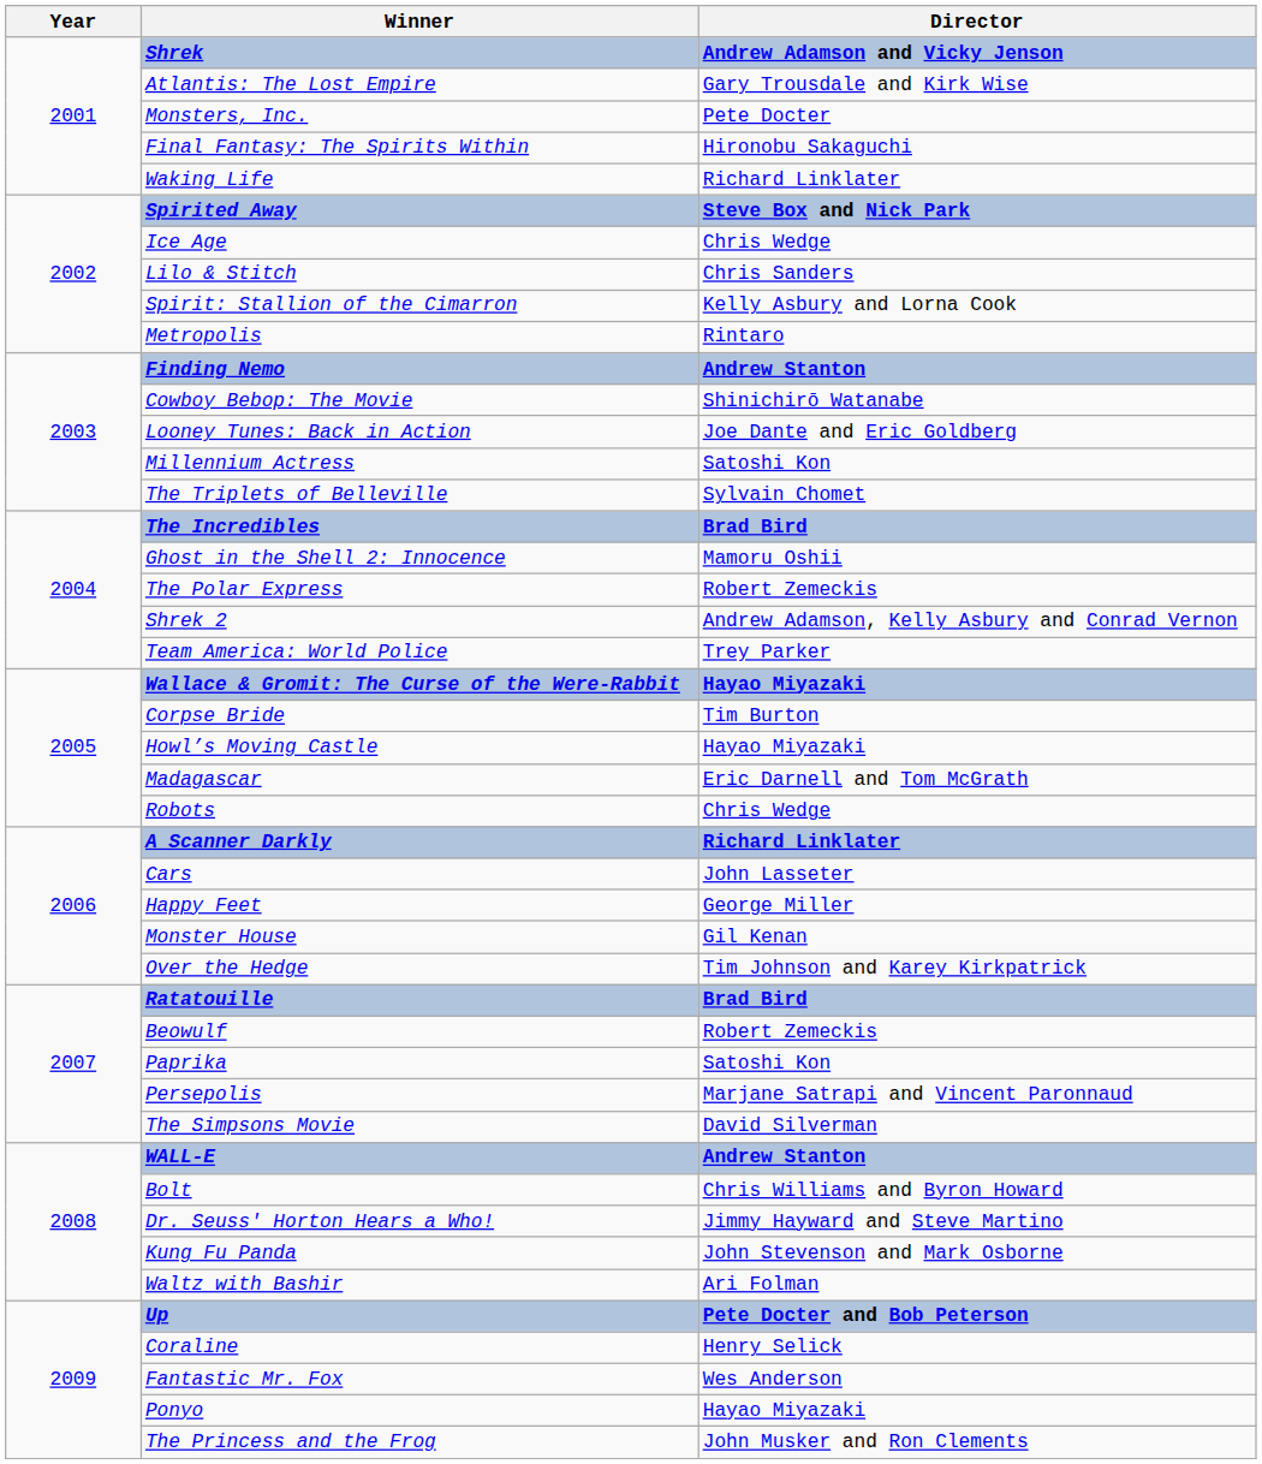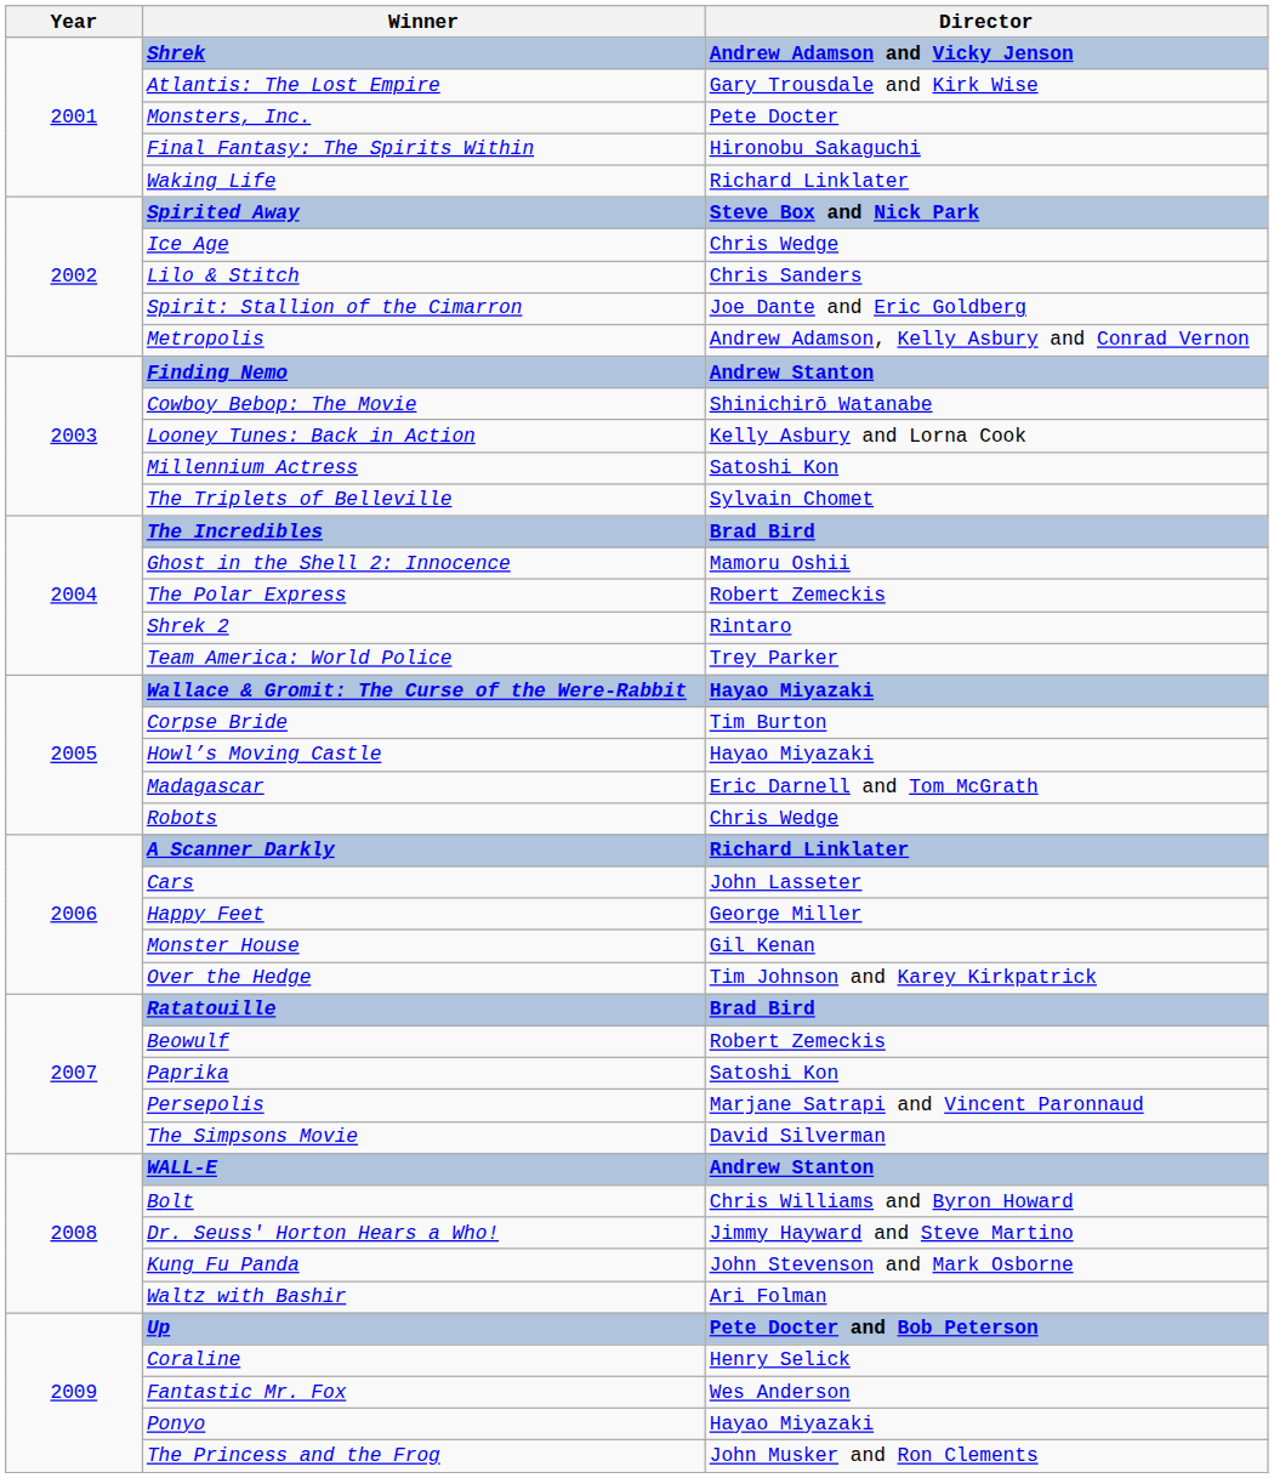Spirit: Stallion of the Cimarron | Director: Kelly Asbury and Lorna Cook -> Joe Dante and Eric Goldberg
Metropolis | Director: Rintaro -> Andrew Adamson, Kelly Asbury and Conrad Vernon
Looney Tunes: Back in Action | Director: Joe Dante and Eric Goldberg -> Kelly Asbury and Lorna Cook
Shrek 2 | Director: Andrew Adamson, Kelly Asbury and Conrad Vernon -> Rintaro
